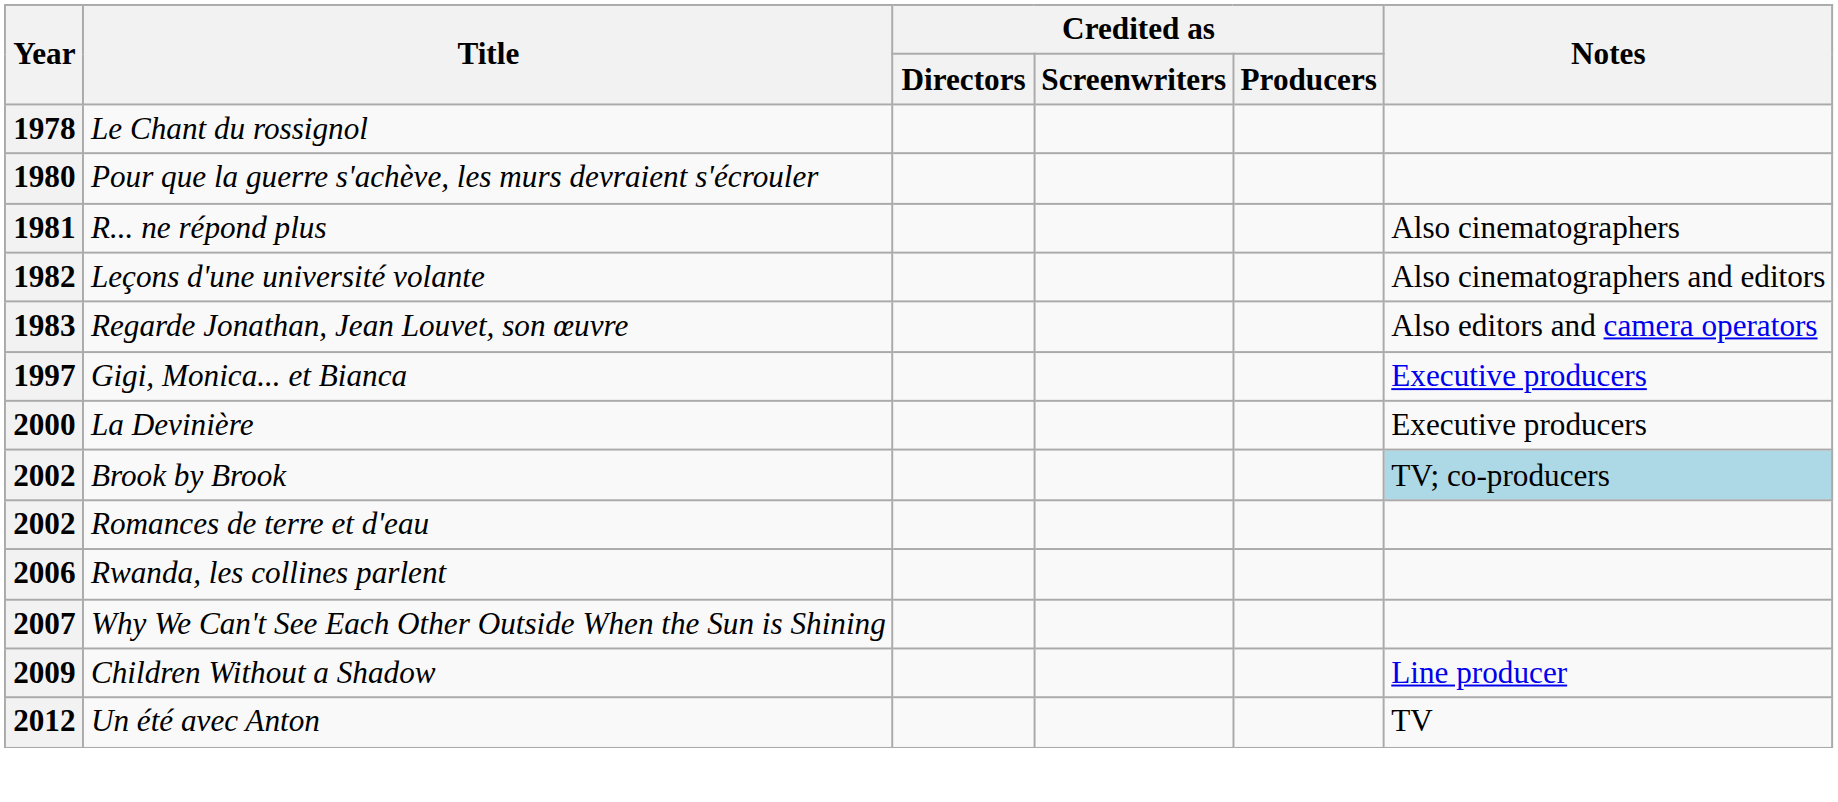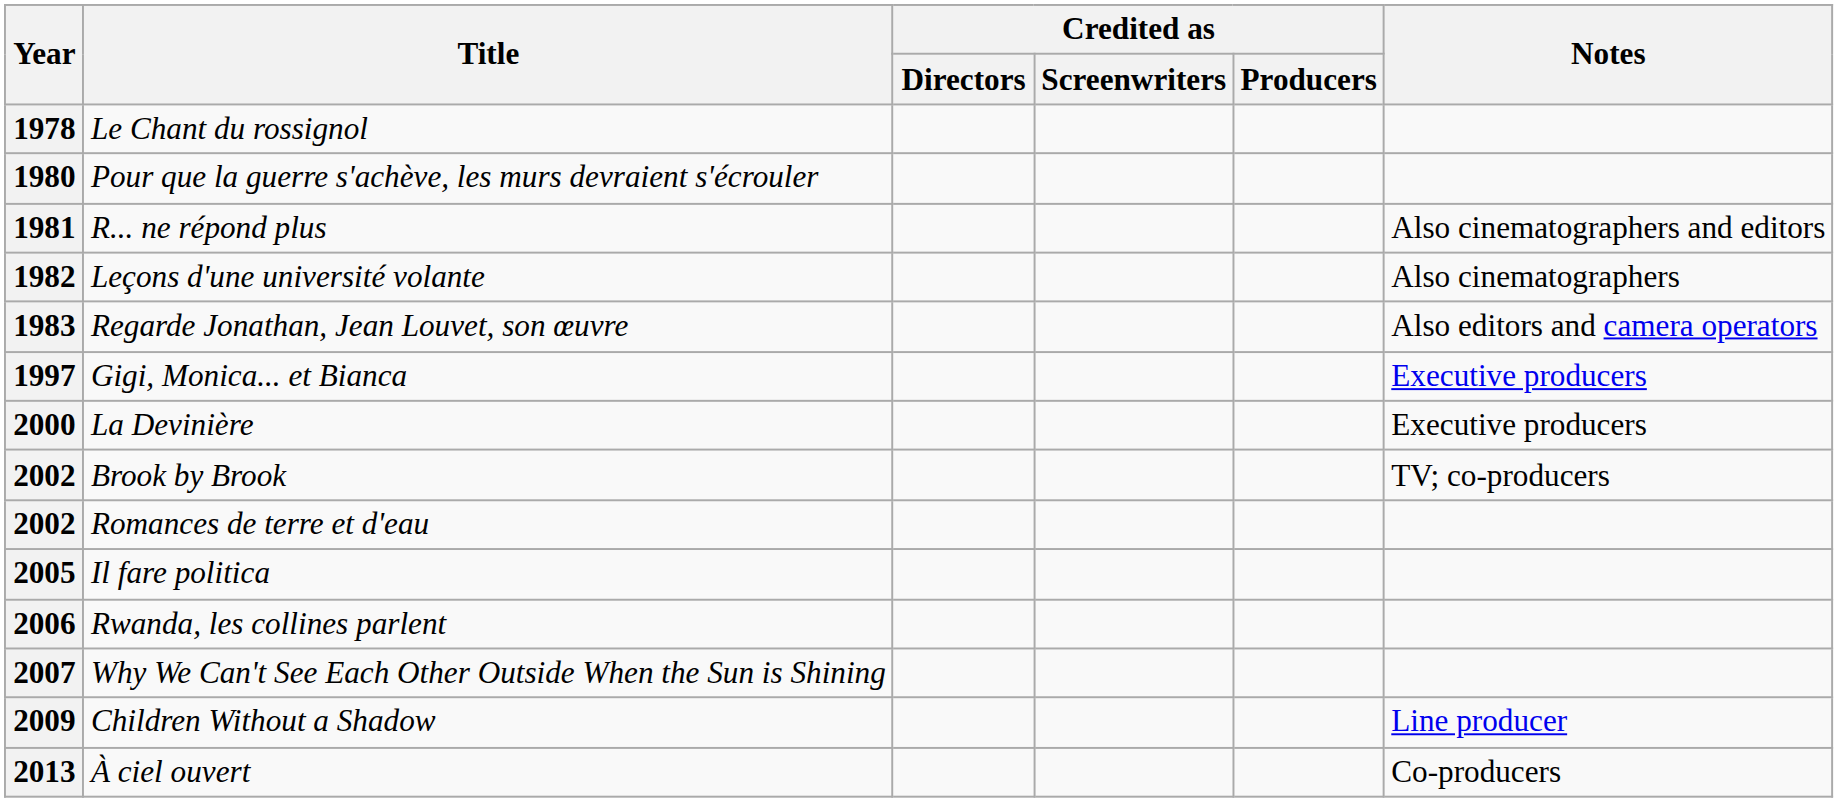1981 | Notes: Also cinematographers -> Also cinematographers and editors
1982 | Notes: Also cinematographers and editors -> Also cinematographers
2002 / Brook by Brook | Notes: lightblue background -> no background
+ row: 2005 | Il fare politica
- row: 2012 | Un été avec Anton | TV
+ row: 2013 | À ciel ouvert | Co-producers
